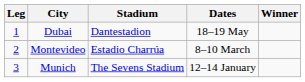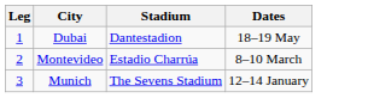- column: Winner
